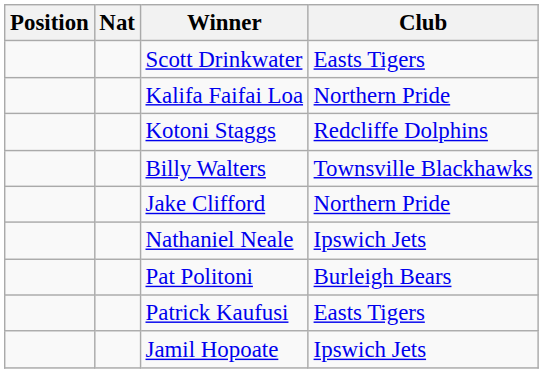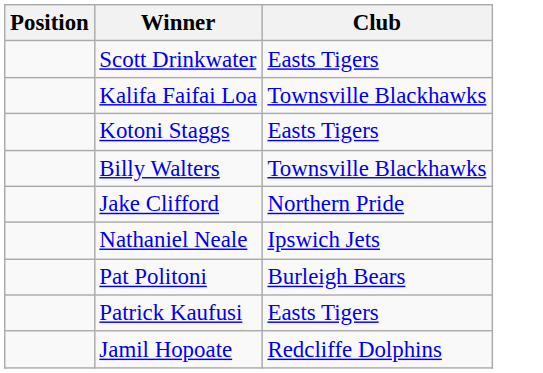- column: Nat
Kalifa Faifai Loa | Club: Northern Pride -> Townsville Blackhawks
Kotoni Staggs | Club: Redcliffe Dolphins -> Easts Tigers
Jamil Hopoate | Club: Ipswich Jets -> Redcliffe Dolphins
